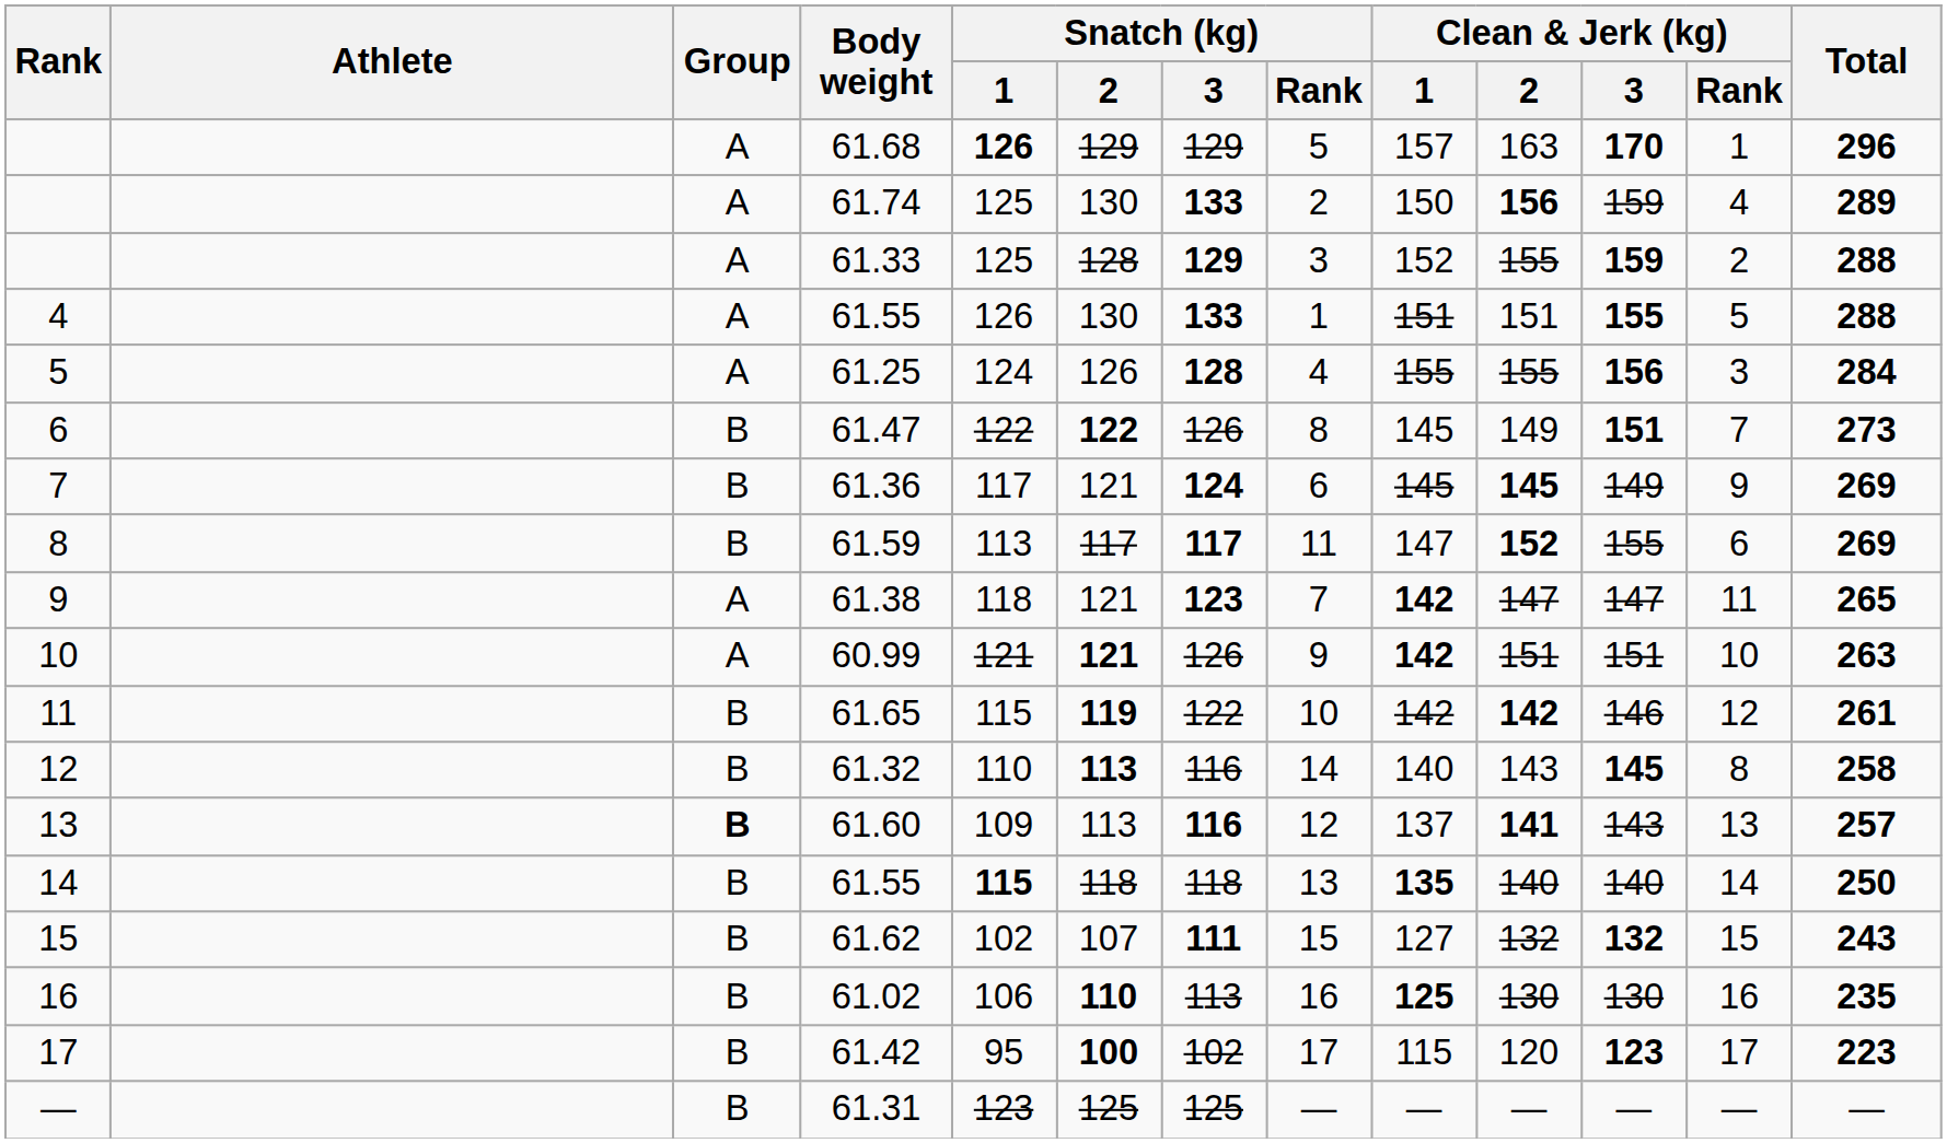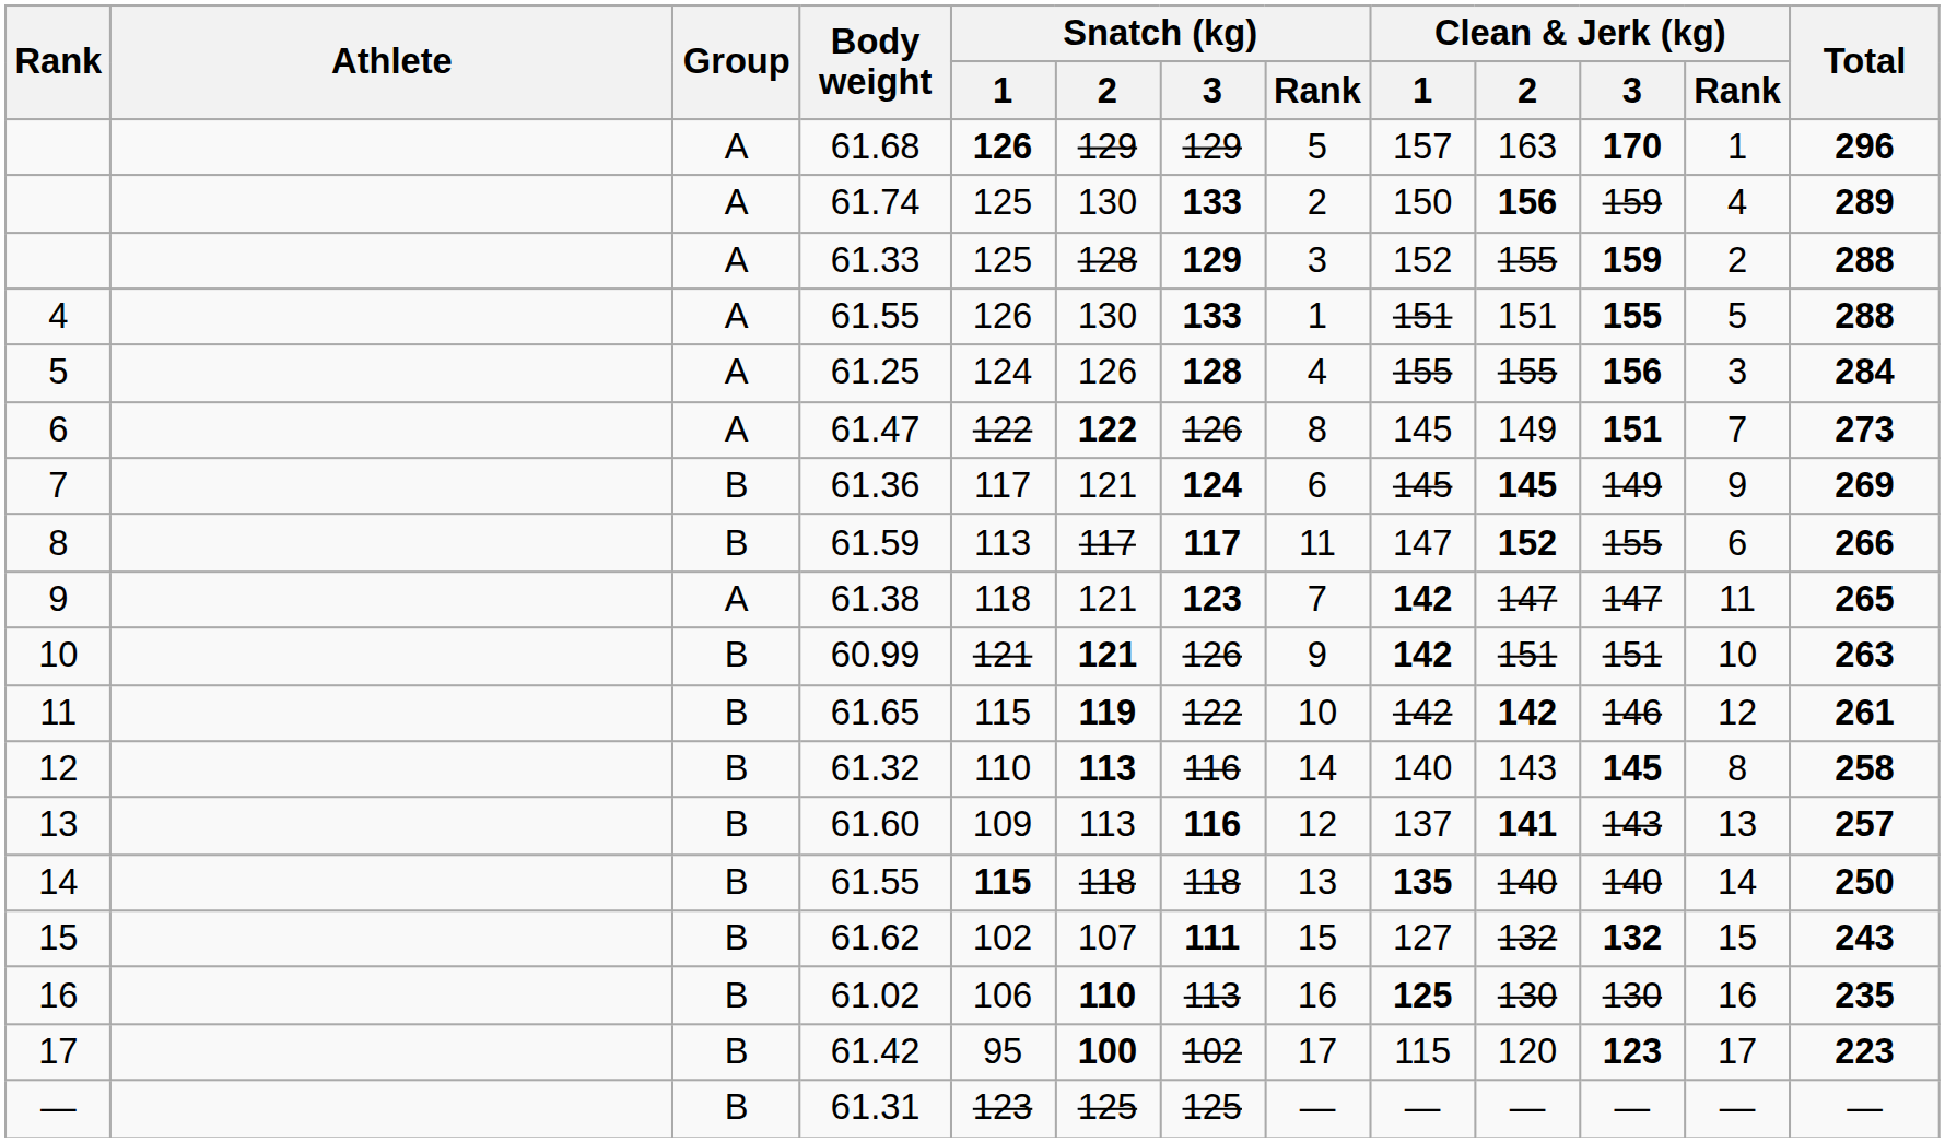61.47 | Group: B -> A
61.59 | Total: 269 -> 266
60.99 | Group: A -> B
61.60 | Group: bold -> normal
